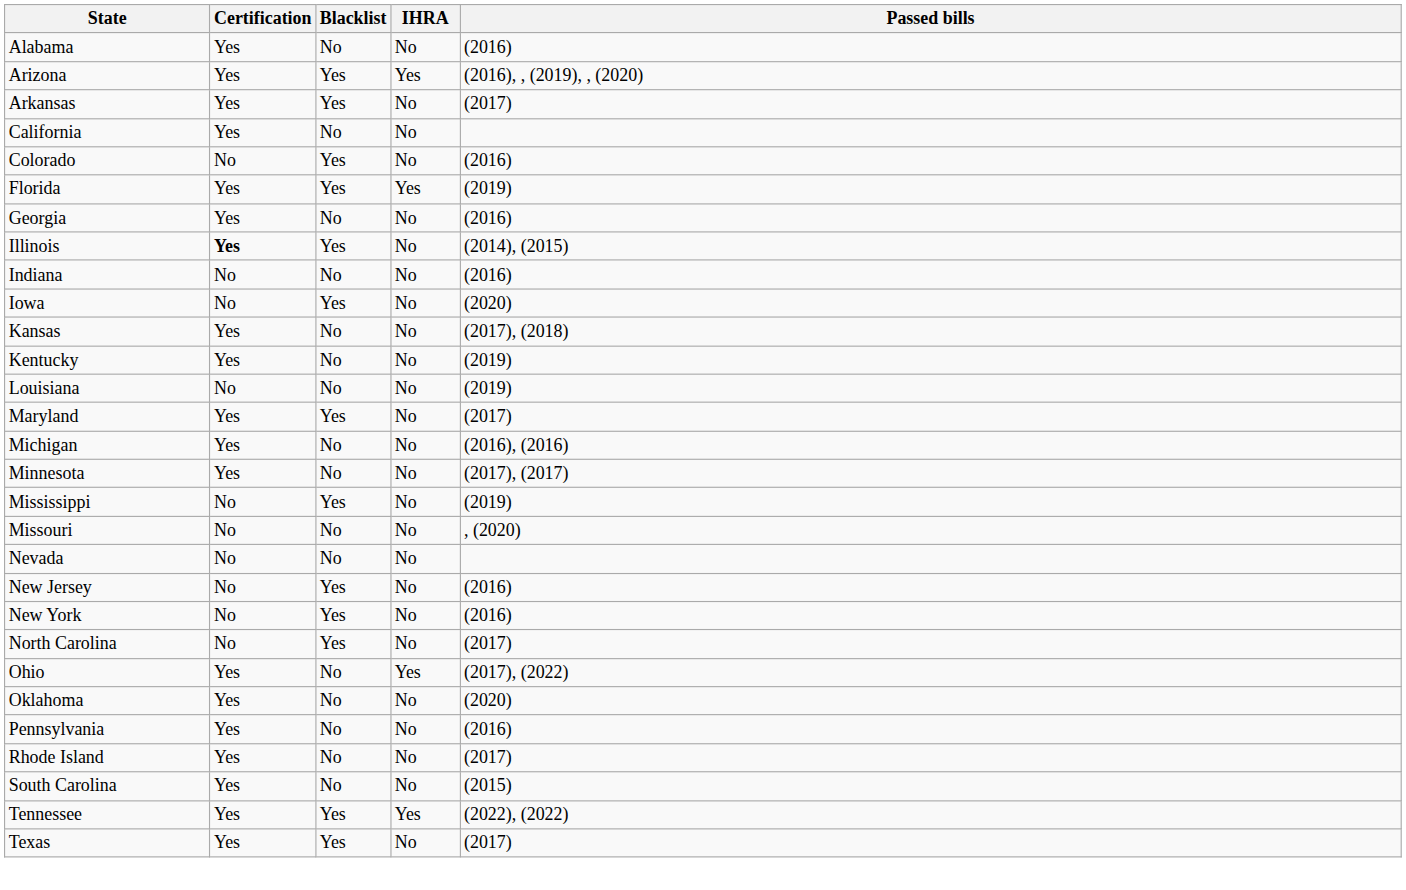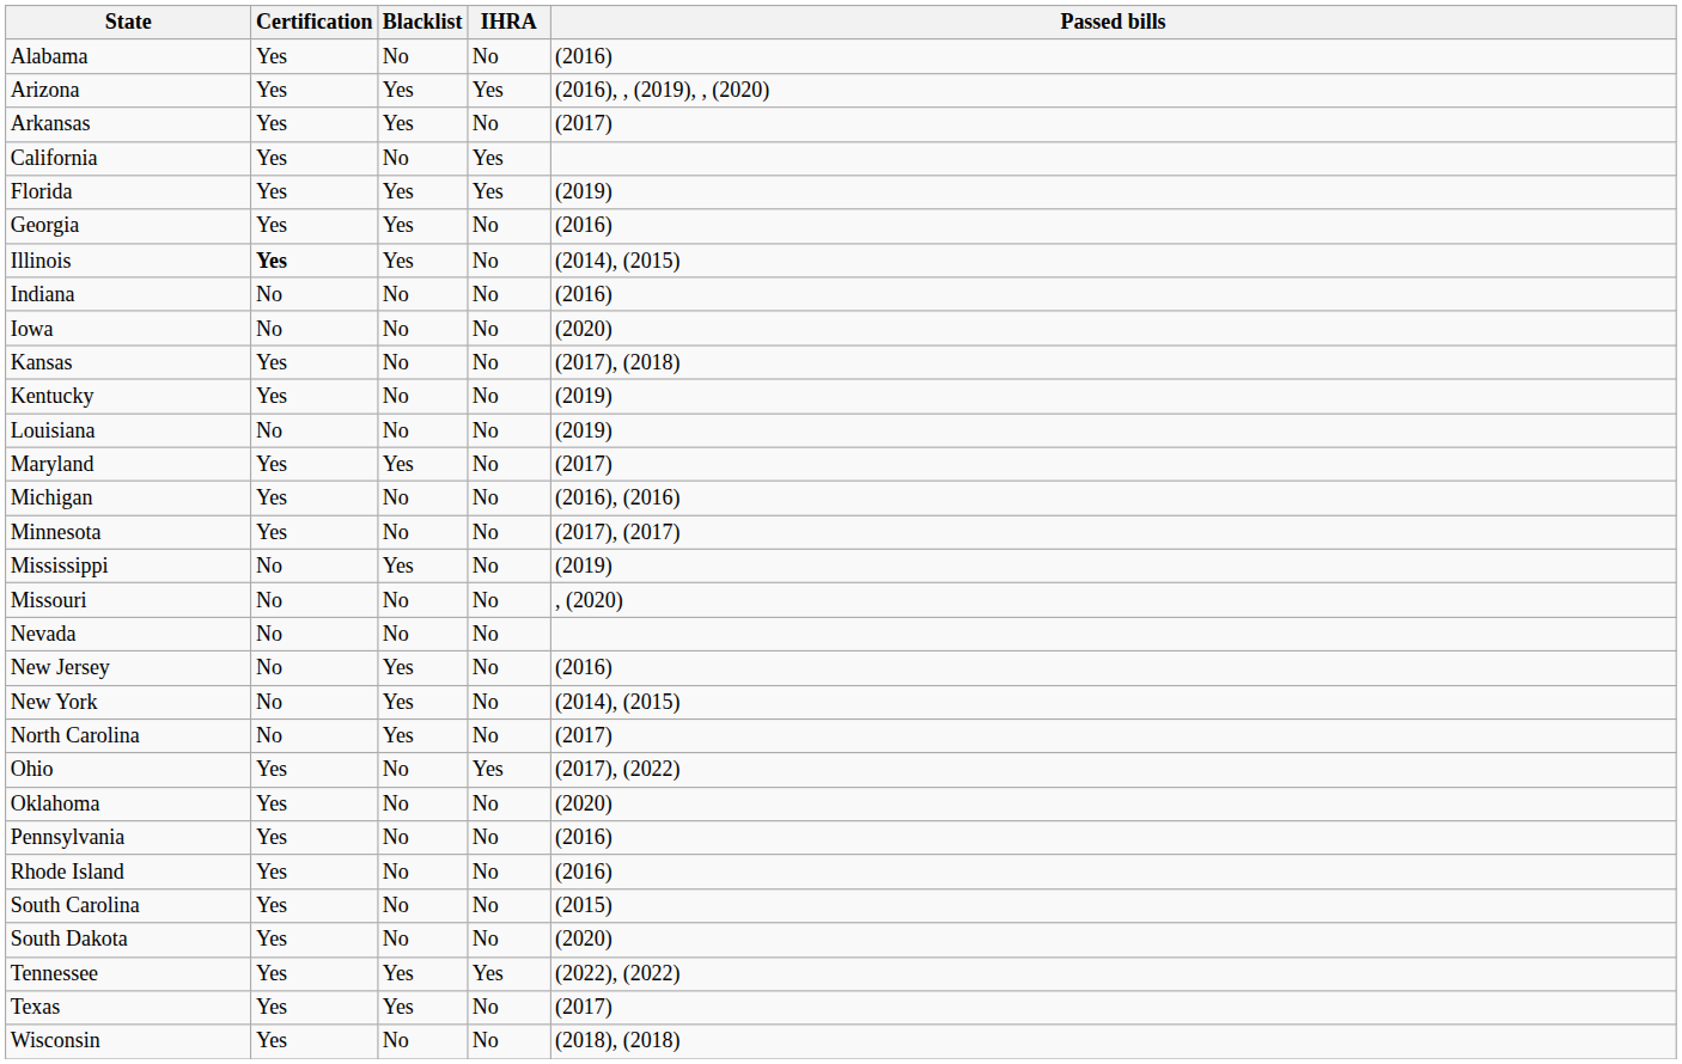California | IHRA: No -> Yes
- row: Colorado | No | Yes | No | (2016)
Georgia | Blacklist: No -> Yes
Iowa | Blacklist: Yes -> No
New York | Passed bills: (2016) -> (2014), (2015)
Rhode Island | Passed bills: (2017) -> (2016)
+ row: South Dakota | Yes | No | No | (2020)
+ row: Wisconsin | Yes | No | No | (2018), (2018)
